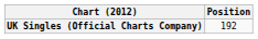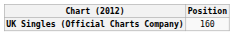UK Singles (Official Charts Company) | Position: 192 -> 160
